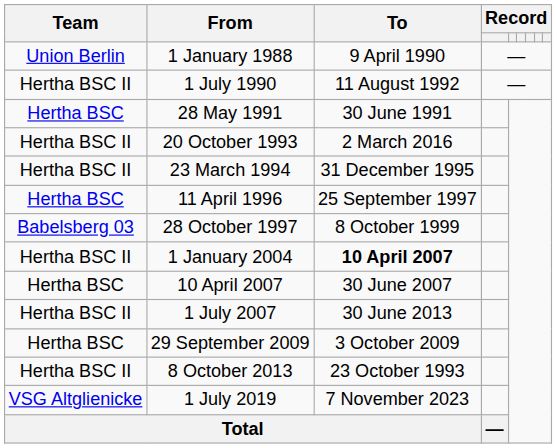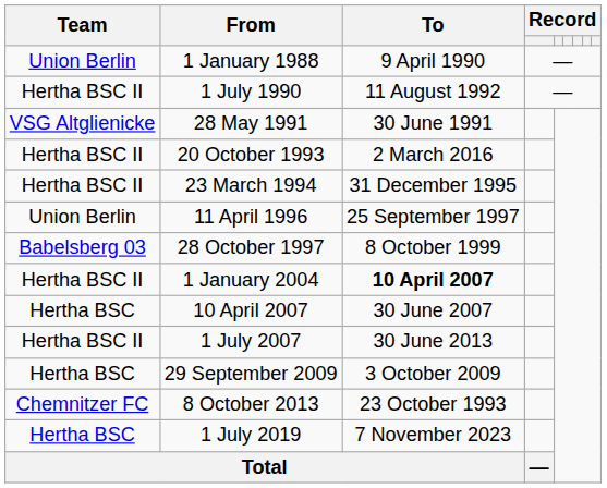28 May 1991 | Team: Hertha BSC -> VSG Altglienicke
11 April 1996 | Team: Hertha BSC -> Union Berlin
8 October 2013 | Team: Hertha BSC II -> Chemnitzer FC
1 July 2019 | Team: VSG Altglienicke -> Hertha BSC
